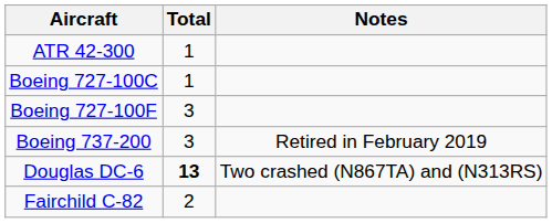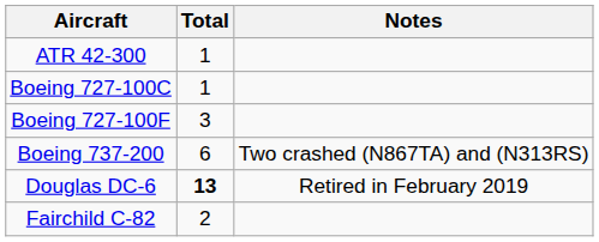Boeing 737-200 | Total: 3 -> 6
Boeing 737-200 | Notes: Retired in February 2019 -> Two crashed (N867TA) and (N313RS)
Douglas DC-6 | Notes: Two crashed (N867TA) and (N313RS) -> Retired in February 2019
